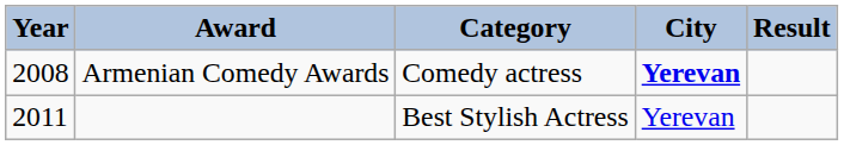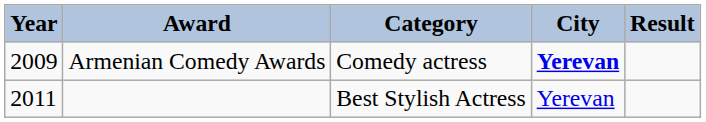Armenian Comedy Awards | Year: 2008 -> 2009
